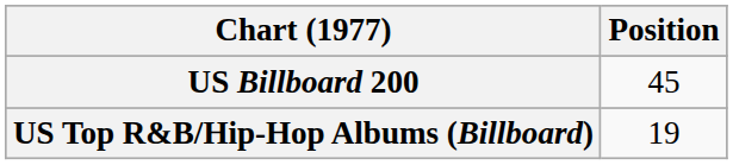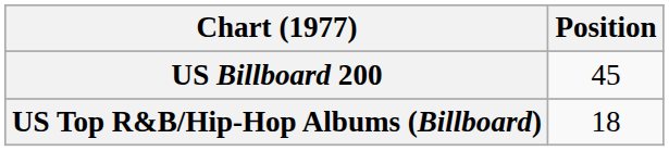US Top R&B/Hip-Hop Albums (Billboard) | Position: 19 -> 18
